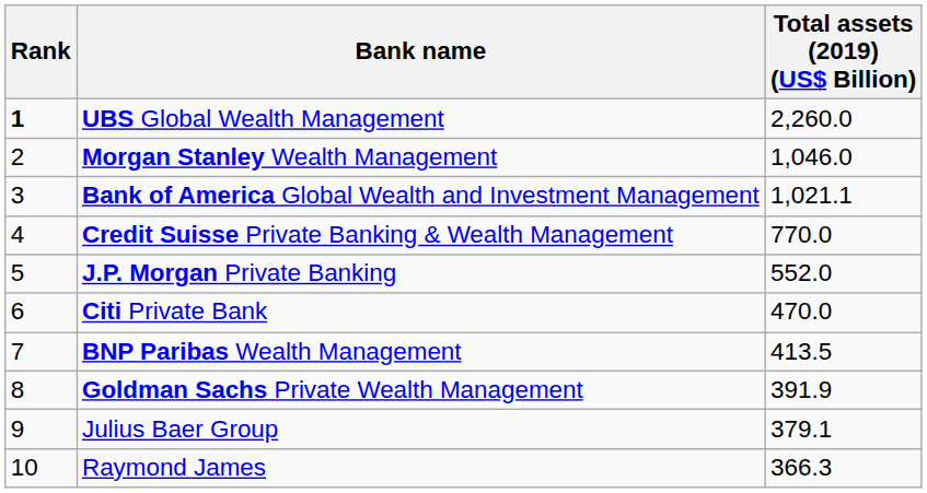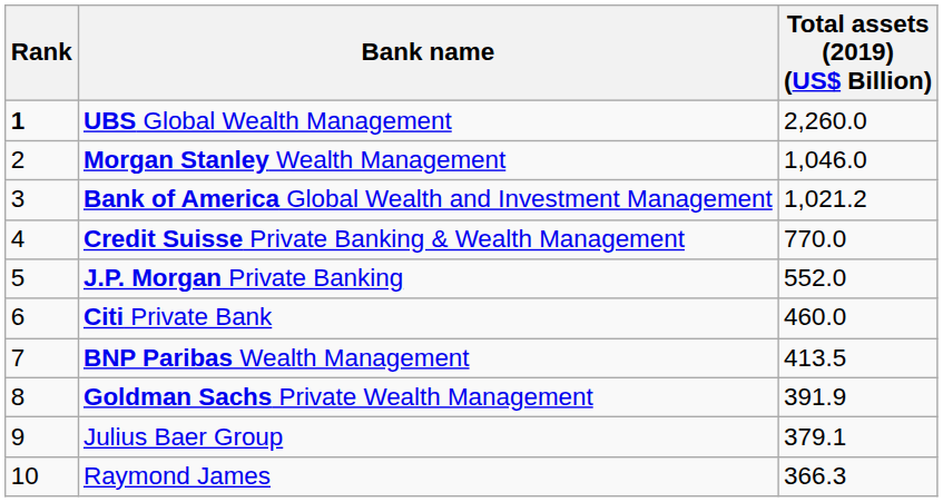Bank of America Global Wealth and Investment Management | Total assets (2019) (US$ Billion): 1,021.1 -> 1,021.2
Citi Private Bank | Total assets (2019) (US$ Billion): 470.0 -> 460.0
